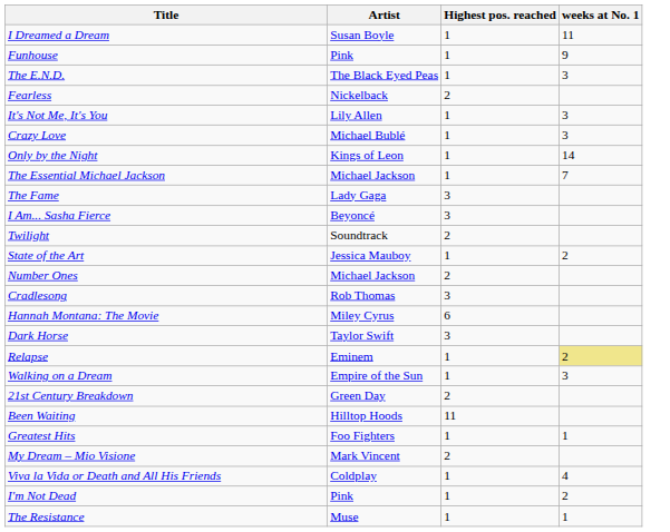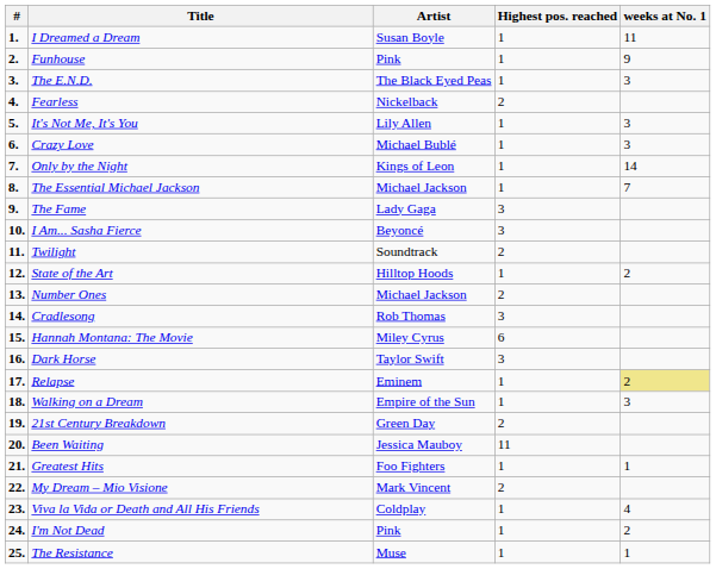+ column: # | 1. | 2. | 3. | 4. | 5. | 6. | 7. | 8. | 9. | 10. | 11. | 12. | 13. | 14. | 15. | 16. | 17. | 18. | 19. | 20. | 21. | 22. | 23. | 24. | 25.
State of the Art | Artist: Jessica Mauboy -> Hilltop Hoods
Been Waiting | Artist: Hilltop Hoods -> Jessica Mauboy
